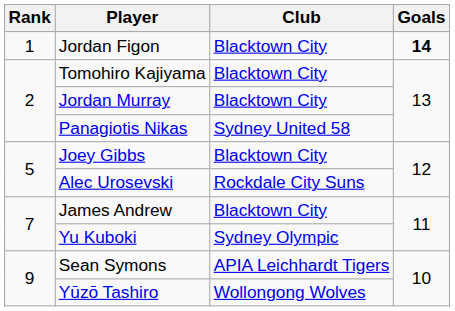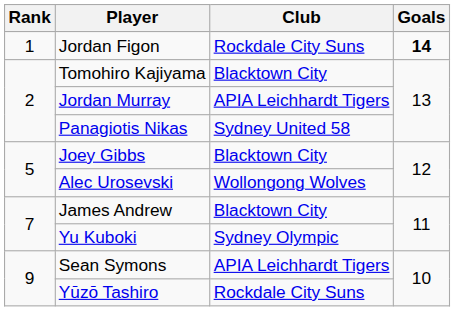Jordan Figon | Club: Blacktown City -> Rockdale City Suns
Jordan Murray | Club: Blacktown City -> APIA Leichhardt Tigers
Alec Urosevski | Club: Rockdale City Suns -> Wollongong Wolves
Yūzō Tashiro | Club: Wollongong Wolves -> Rockdale City Suns
